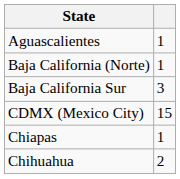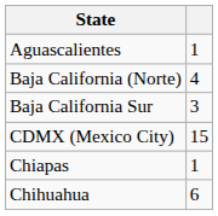Baja California (Norte) | column 2: 1 -> 4
Chihuahua | column 2: 2 -> 6
